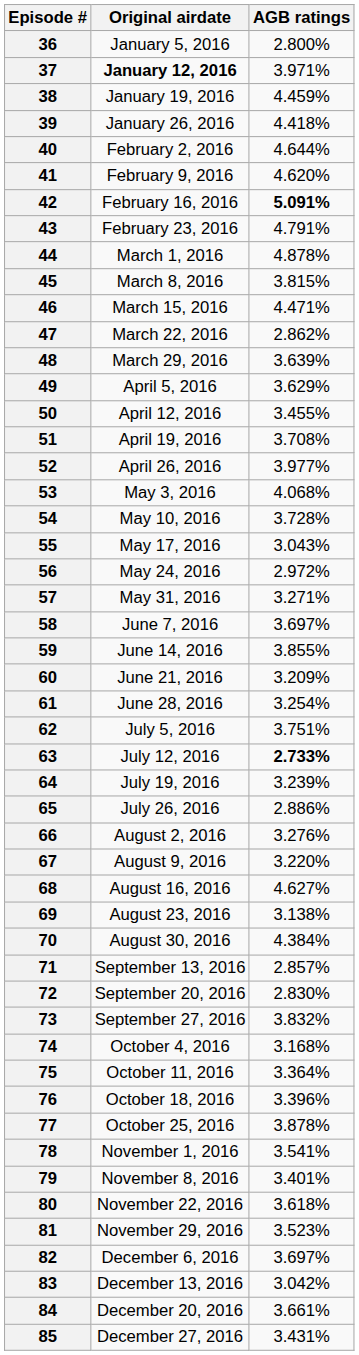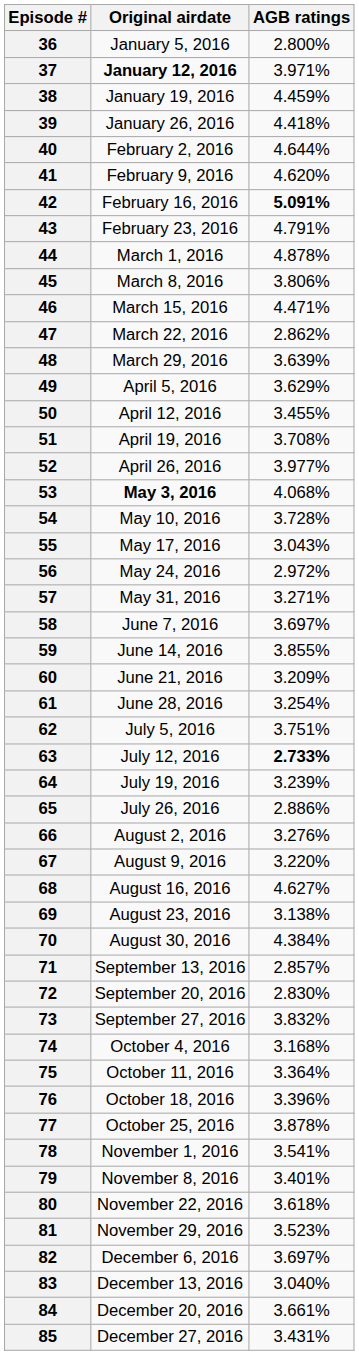45 | AGB ratings: 3.815% -> 3.806%
53 | Original airdate: normal -> bold
83 | AGB ratings: 3.042% -> 3.040%
